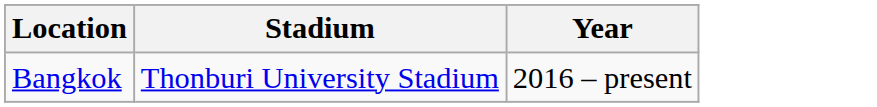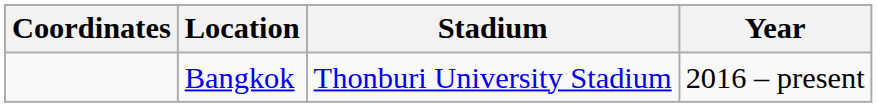+ column: Coordinates
